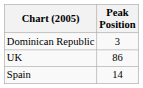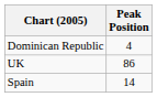Dominican Republic | Peak Position: 3 -> 4
